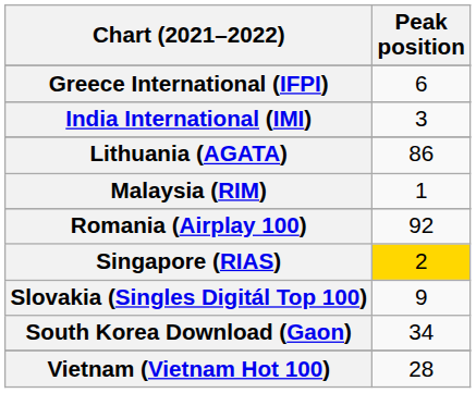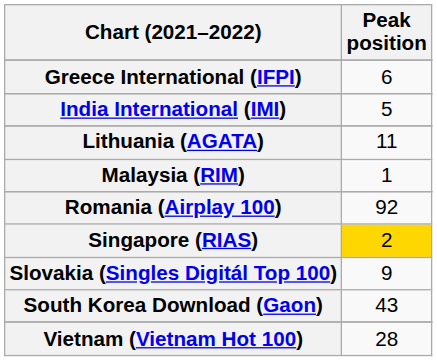India International (IMI) | Peak position: 3 -> 5
Lithuania (AGATA) | Peak position: 86 -> 11
South Korea Download (Gaon) | Peak position: 34 -> 43
